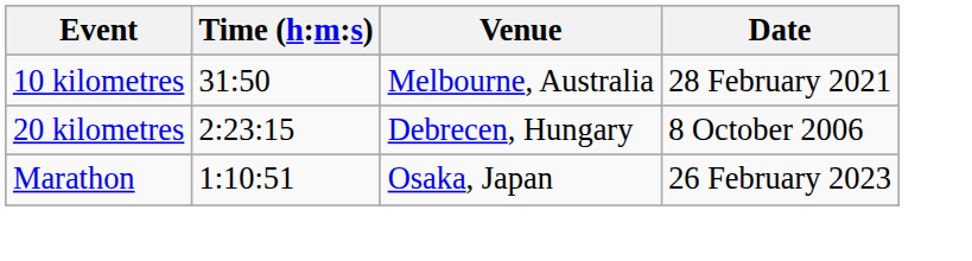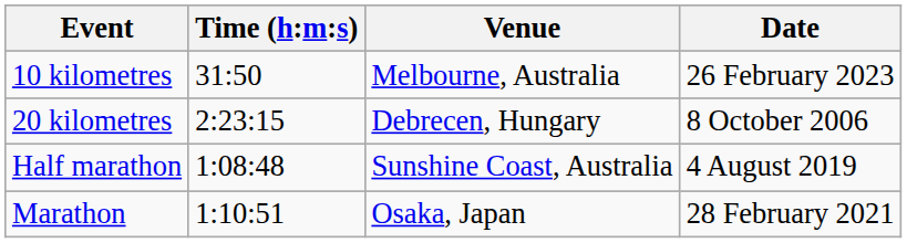10 kilometres | Date: 28 February 2021 -> 26 February 2023
+ row: Half marathon | 1:08:48 | Sunshine Coast, Australia | 4 August 2019
Marathon | Date: 26 February 2023 -> 28 February 2021
